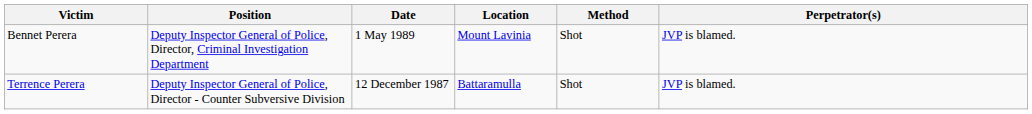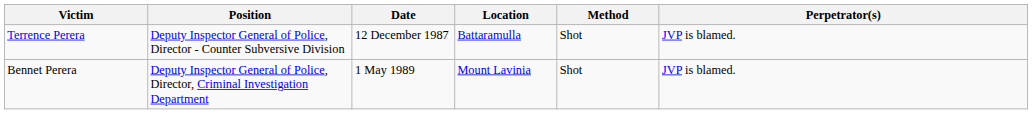rows swapped: Terrence Perera <-> Bennet Perera
